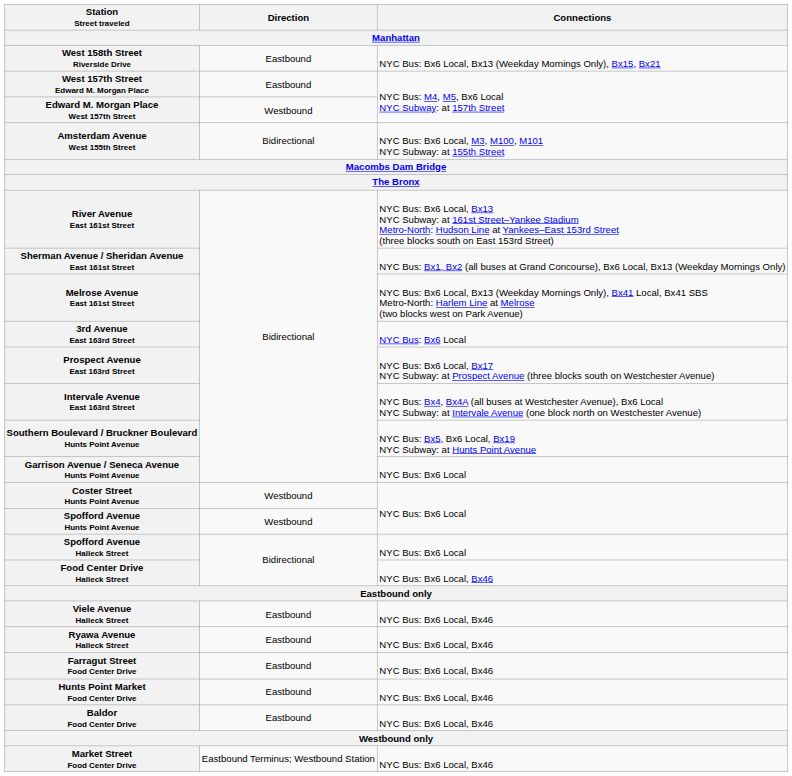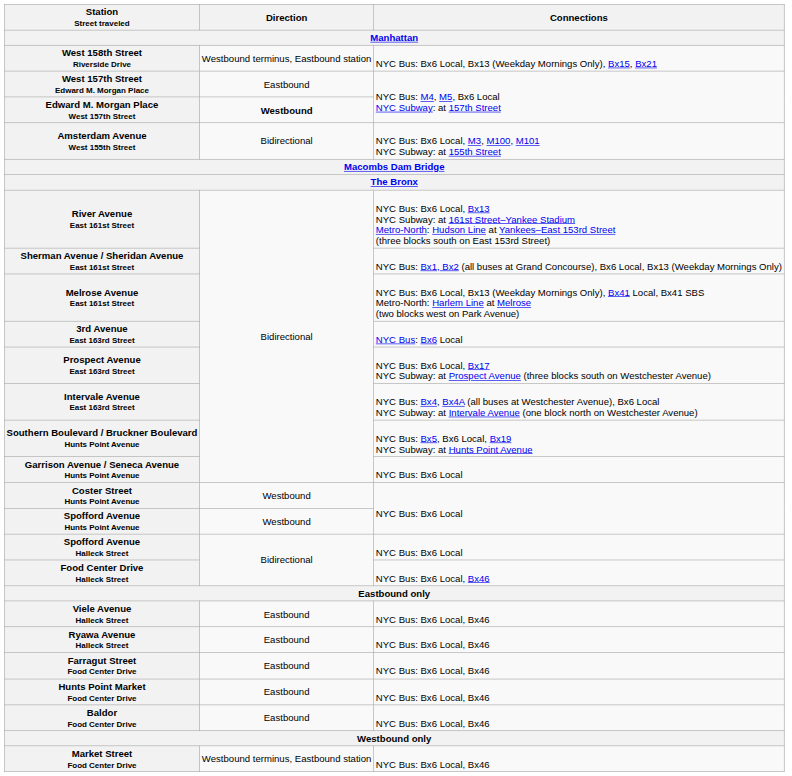West 158th Street Riverside Drive | Direction: Eastbound -> Westbound terminus, Eastbound station
Edward M. Morgan Place West 157th Street | Direction: normal -> bold
Market Street Food Center Drive | Direction: Eastbound Terminus; Westbound Station -> Westbound terminus, Eastbound station
